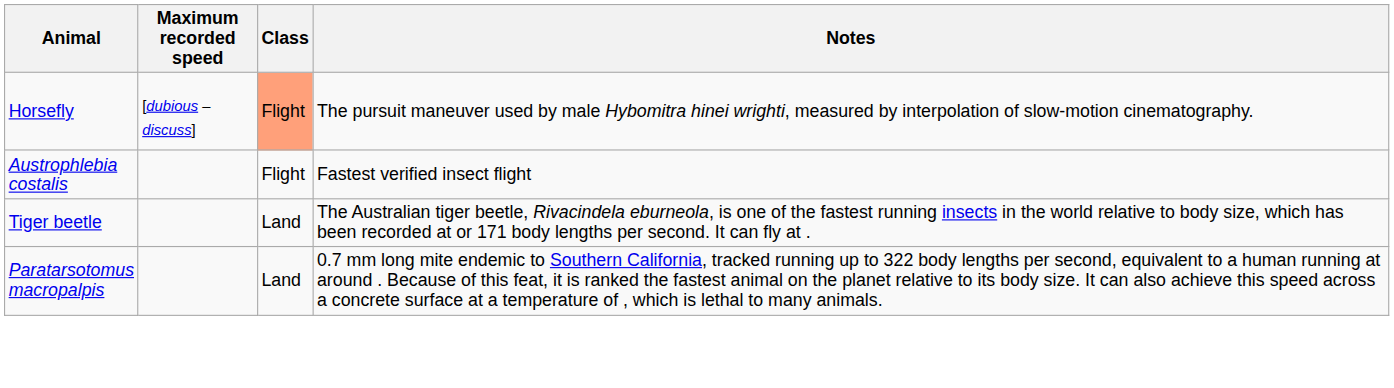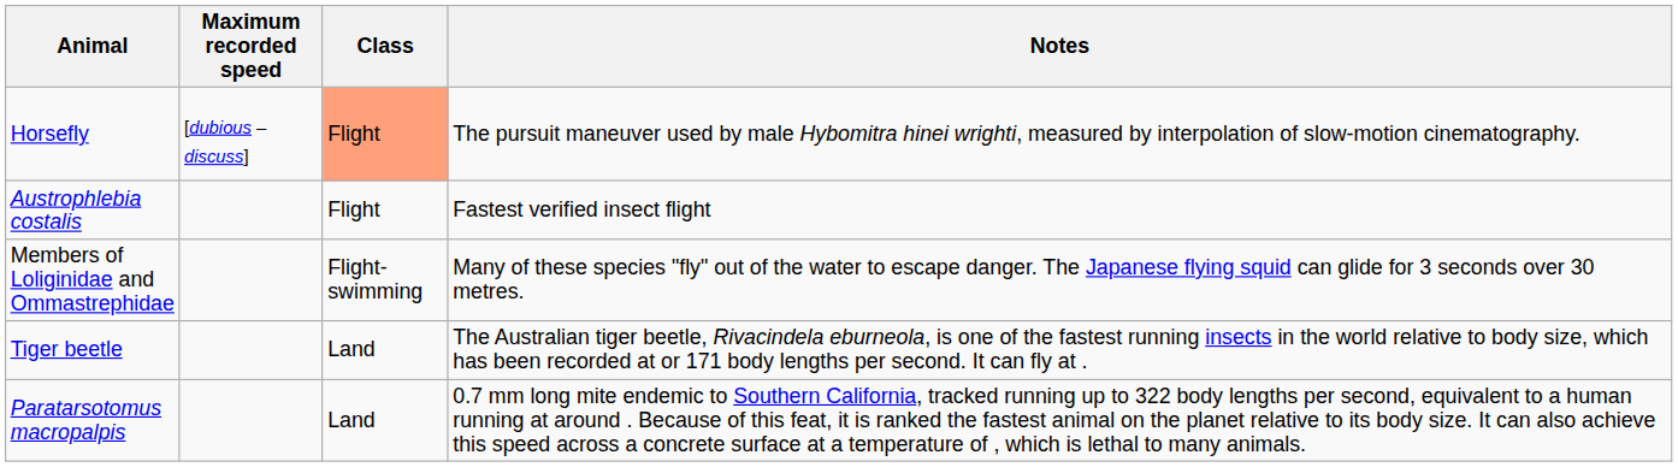+ row: Members of Loliginidae and Ommastrephidae | Flight-swimming | Many of these species "fly" out of the water to escape danger. The Japanese flying squid can glide for 3 seconds over 30 metres.
